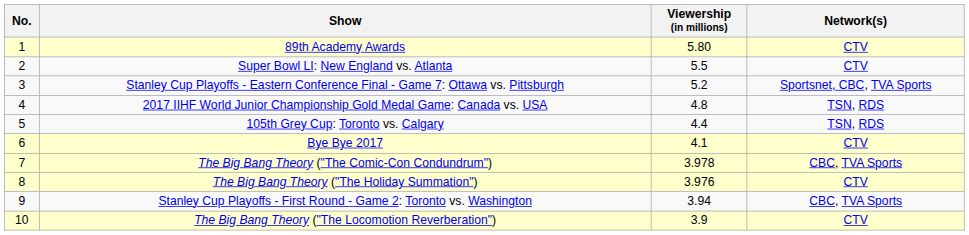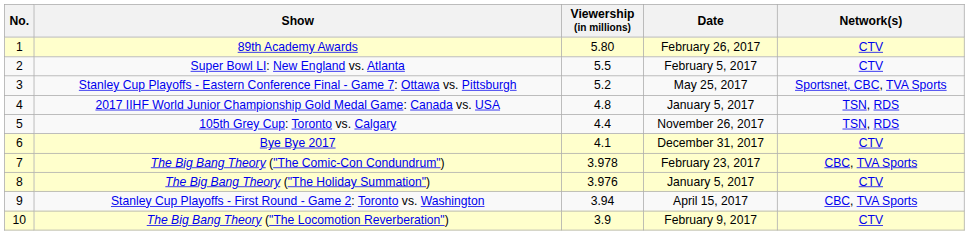+ column: Date | February 26, 2017 | February 5, 2017 | May 25, 2017 | January 5, 2017 | November 26, 2017 | December 31, 2017 | February 23, 2017 | January 5, 2017 | April 15, 2017 | February 9, 2017
